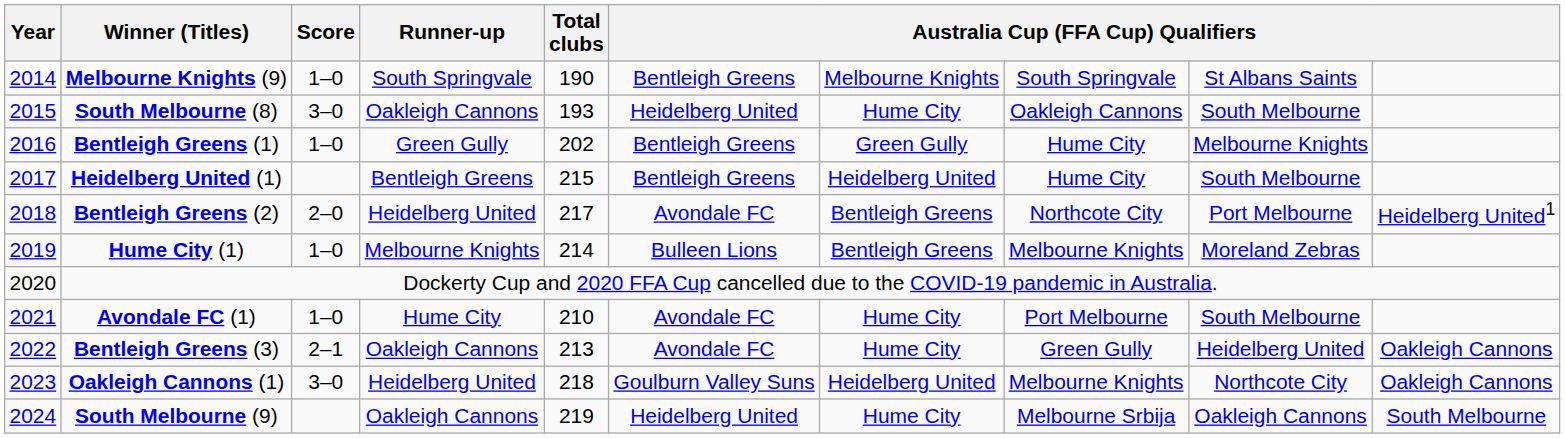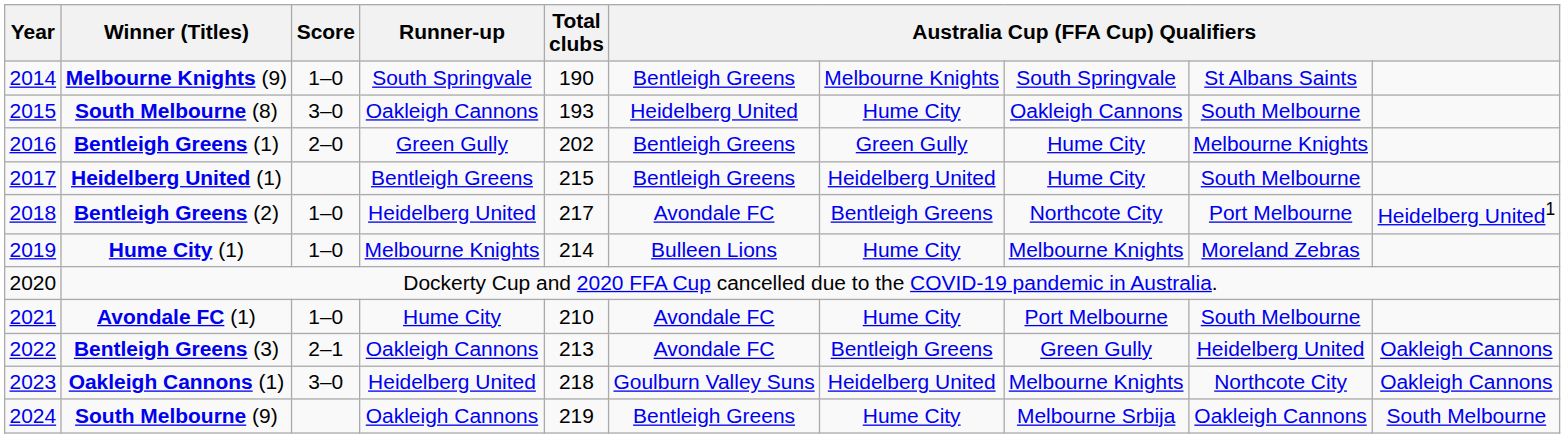Bentleigh Greens (1) | Score: 1–0 -> 2–0
Bentleigh Greens (2) | Score: 2–0 -> 1–0
Hume City (1) | column 7: Bentleigh Greens -> Hume City
Bentleigh Greens (3) | column 7: Hume City -> Bentleigh Greens
South Melbourne (9) | column 6: Heidelberg United -> Bentleigh Greens
